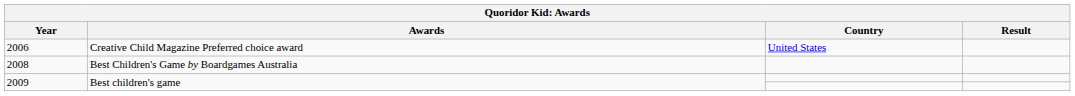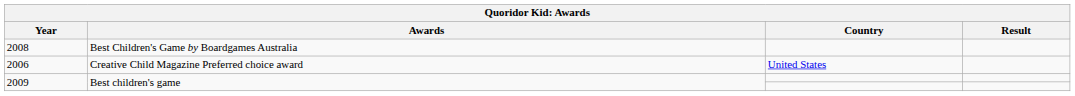rows swapped: 2006 <-> 2008
